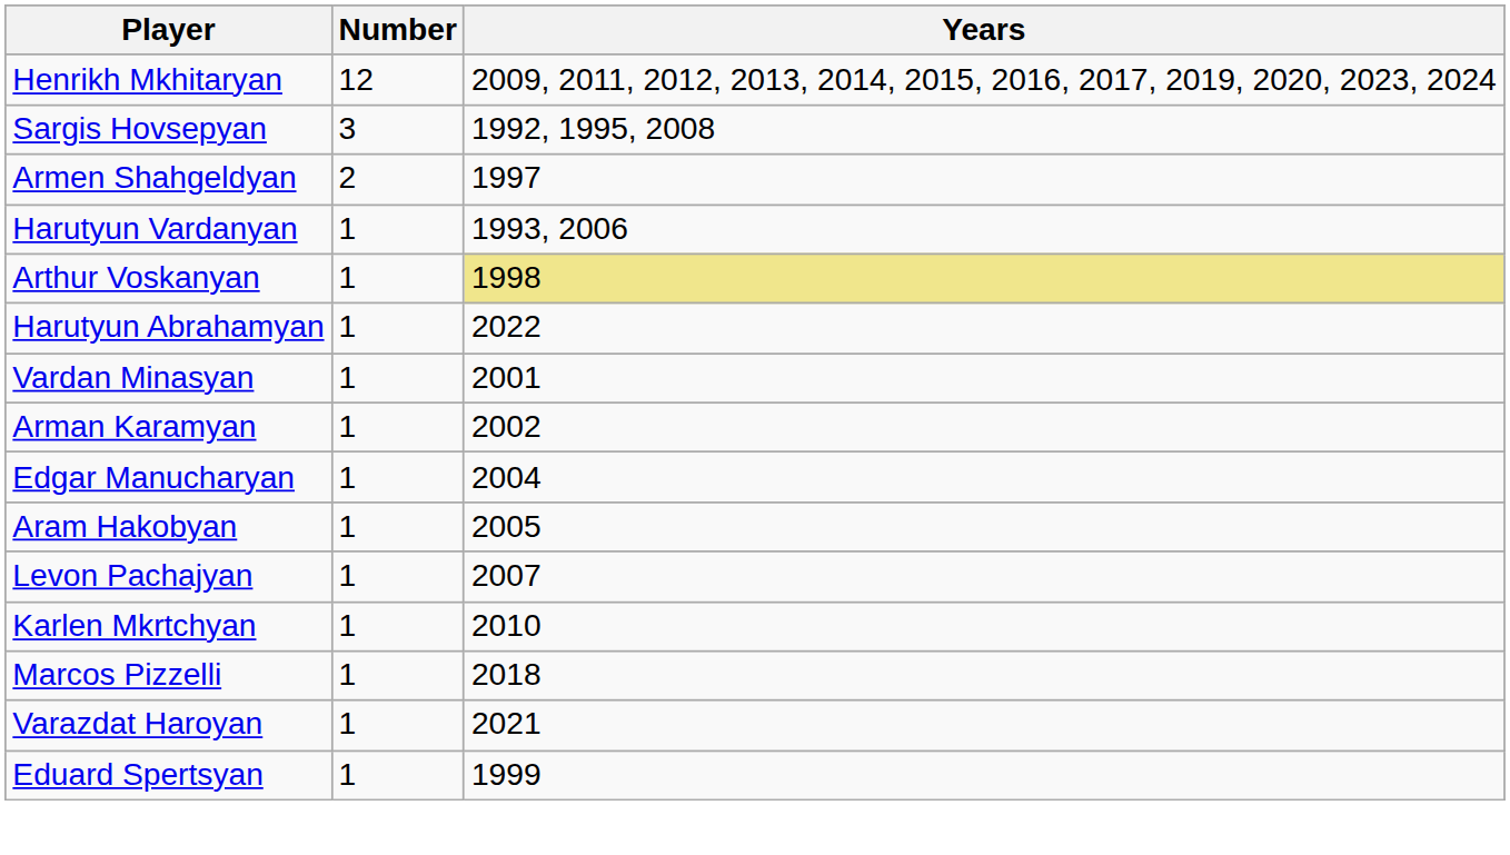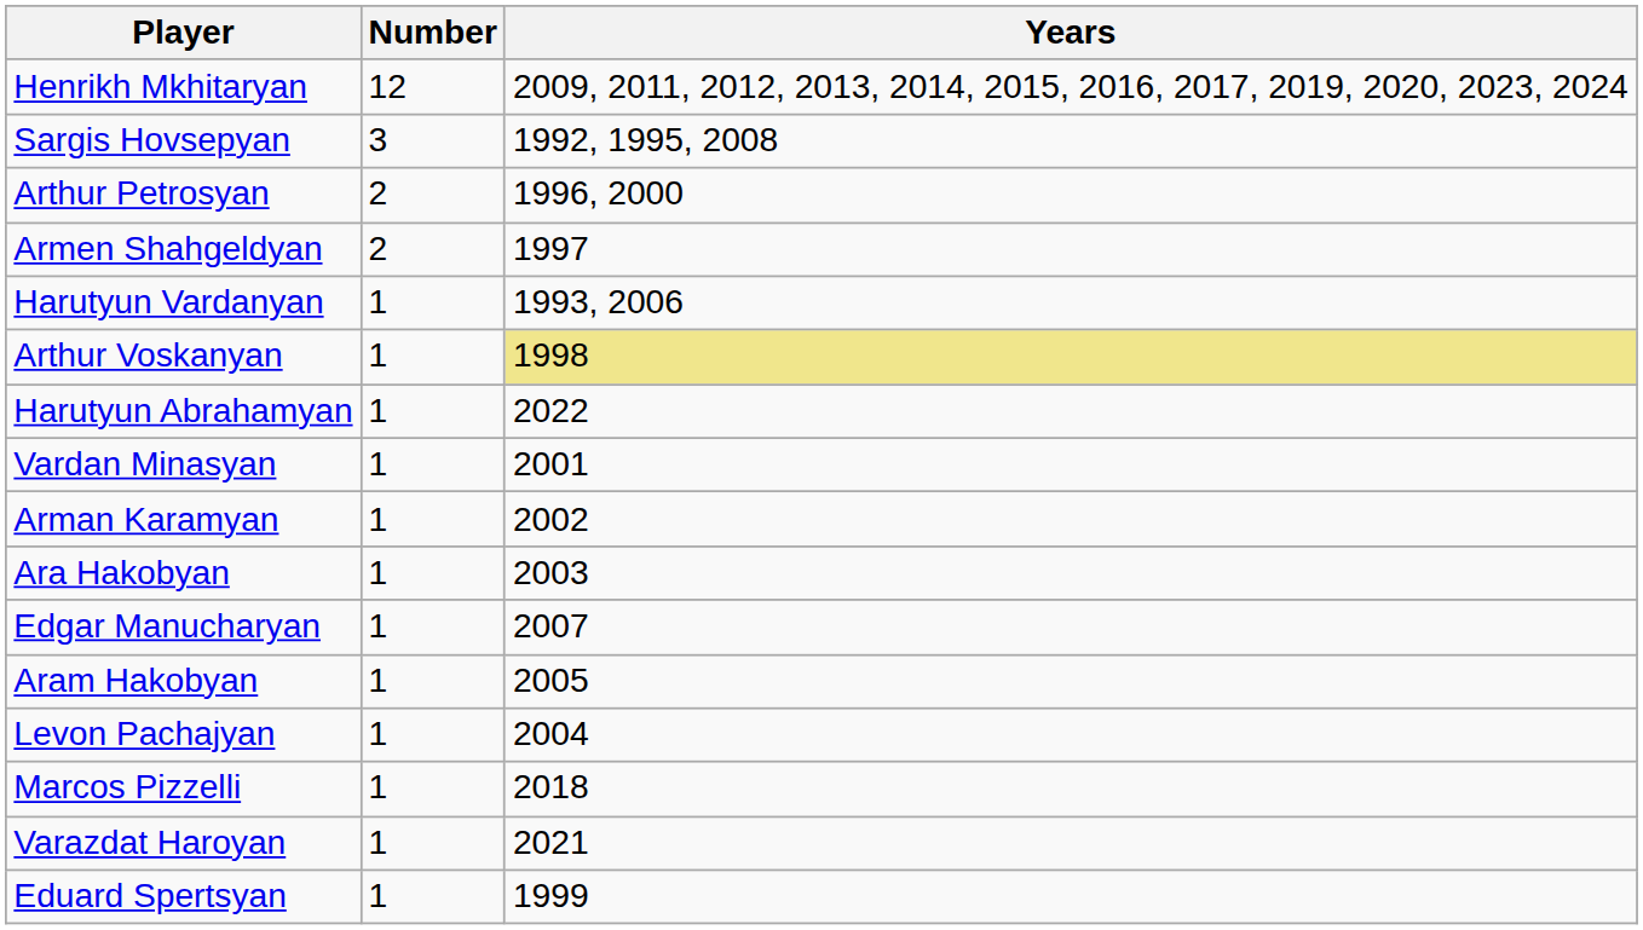+ row: Arthur Petrosyan | 2 | 1996, 2000
+ row: Ara Hakobyan | 1 | 2003
Edgar Manucharyan | Years: 2004 -> 2007
Levon Pachajyan | Years: 2007 -> 2004
- row: Karlen Mkrtchyan | 1 | 2010
